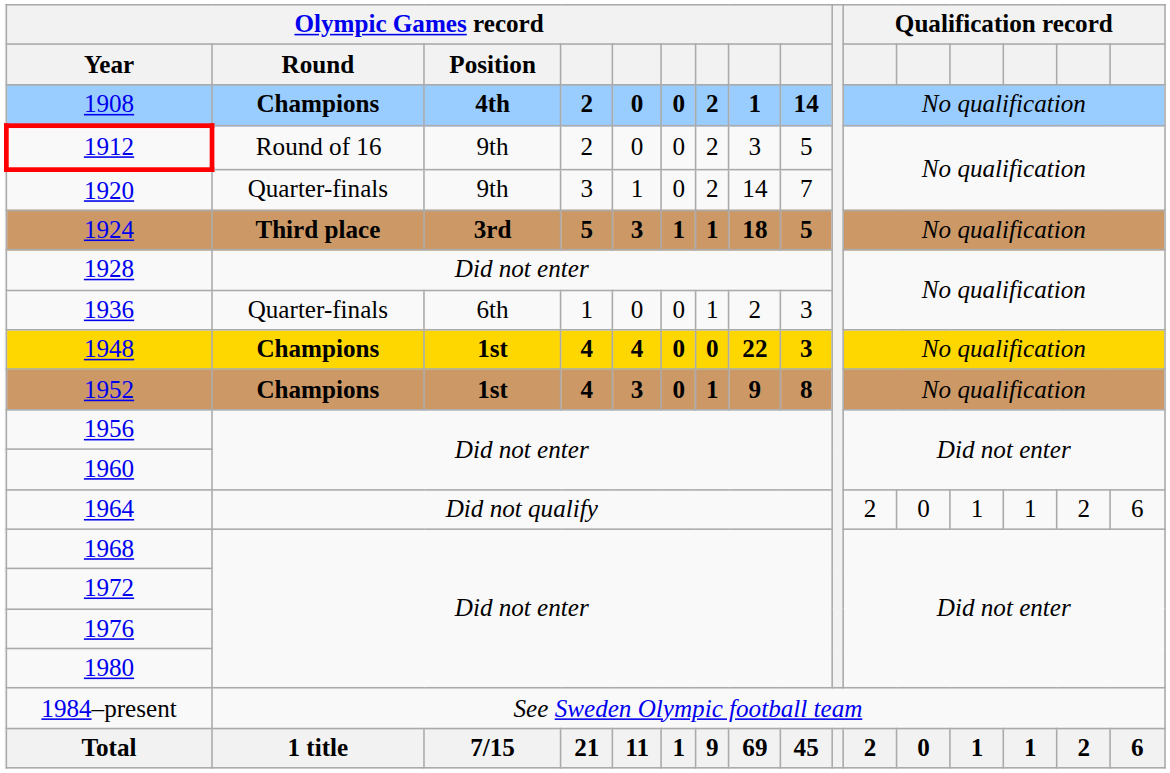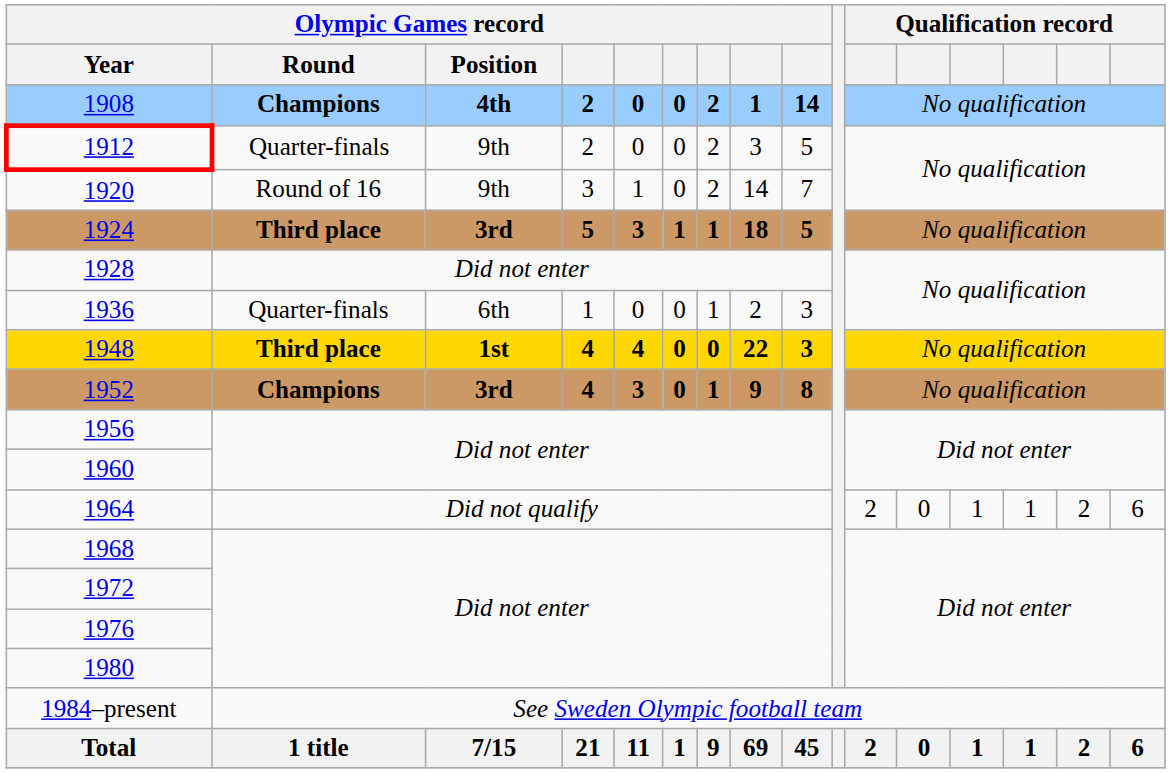1912 | Olympic Games record / Round: Round of 16 -> Quarter-finals
1920 | Olympic Games record / Round: Quarter-finals -> Round of 16
1948 | Olympic Games record / Round: Champions -> Third place
1952 | Olympic Games record / Position: 1st -> 3rd
